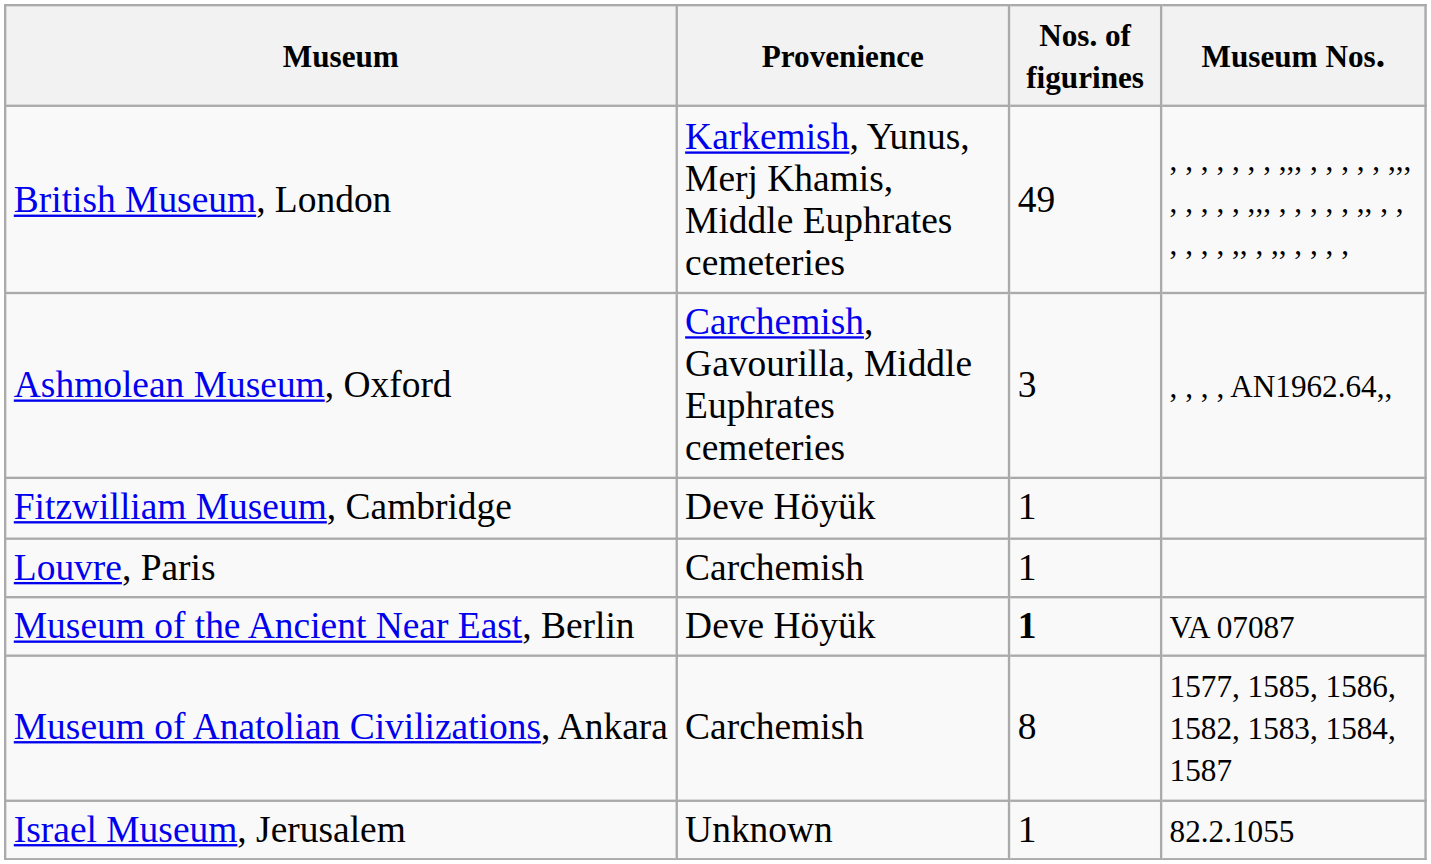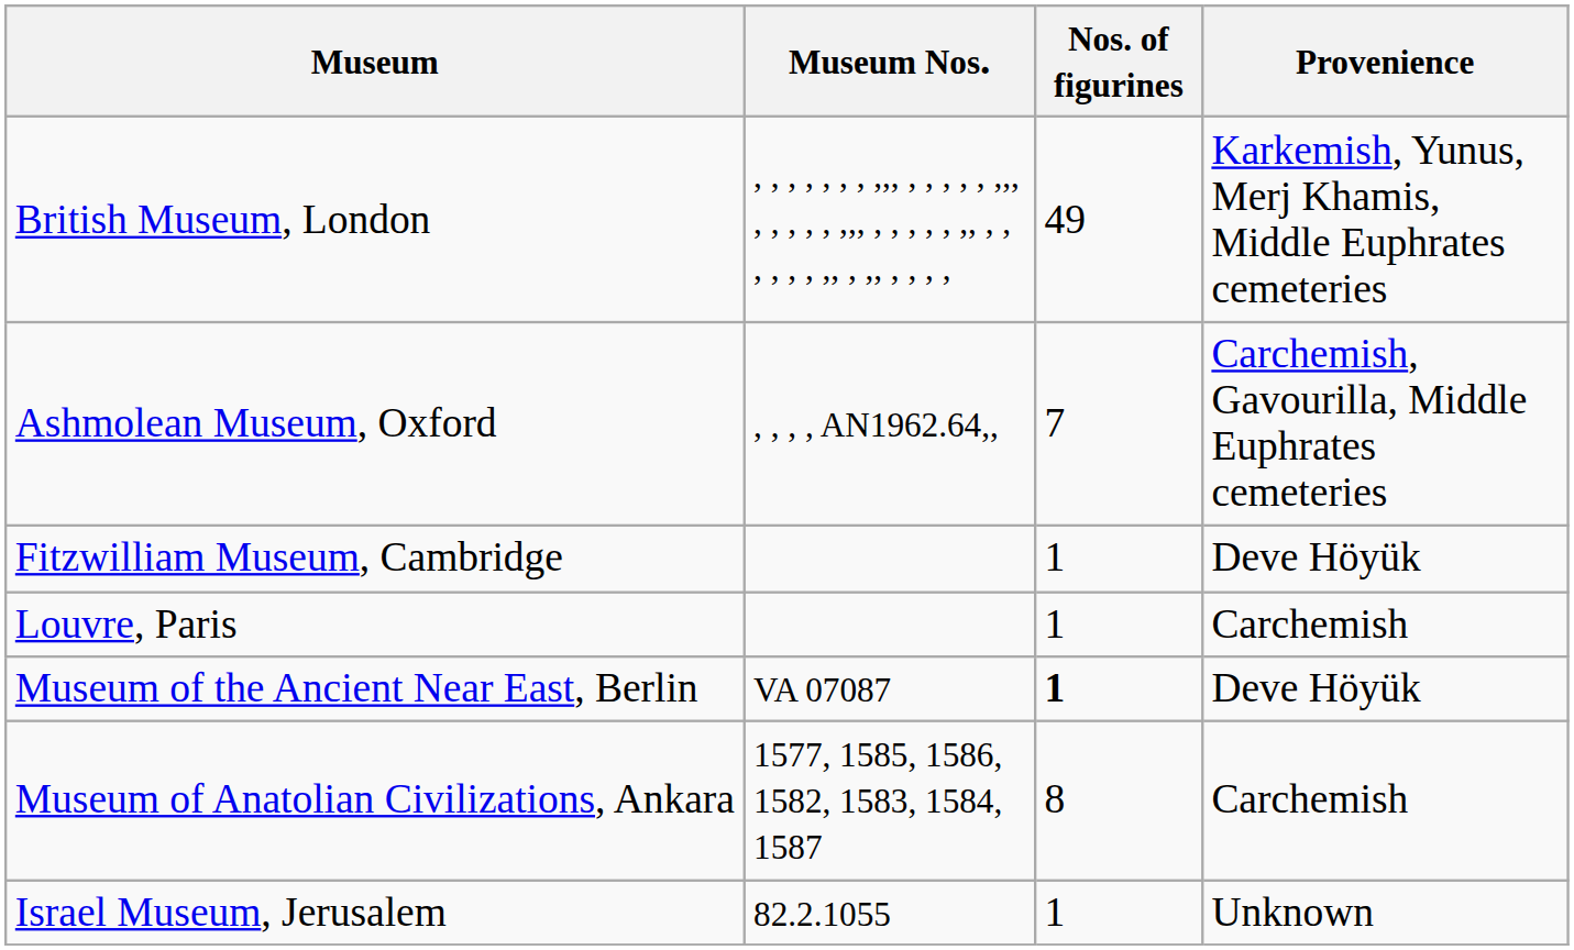columns swapped: Provenience <-> Museum Nos.
Ashmolean Museum, Oxford | Nos. of figurines: 3 -> 7
